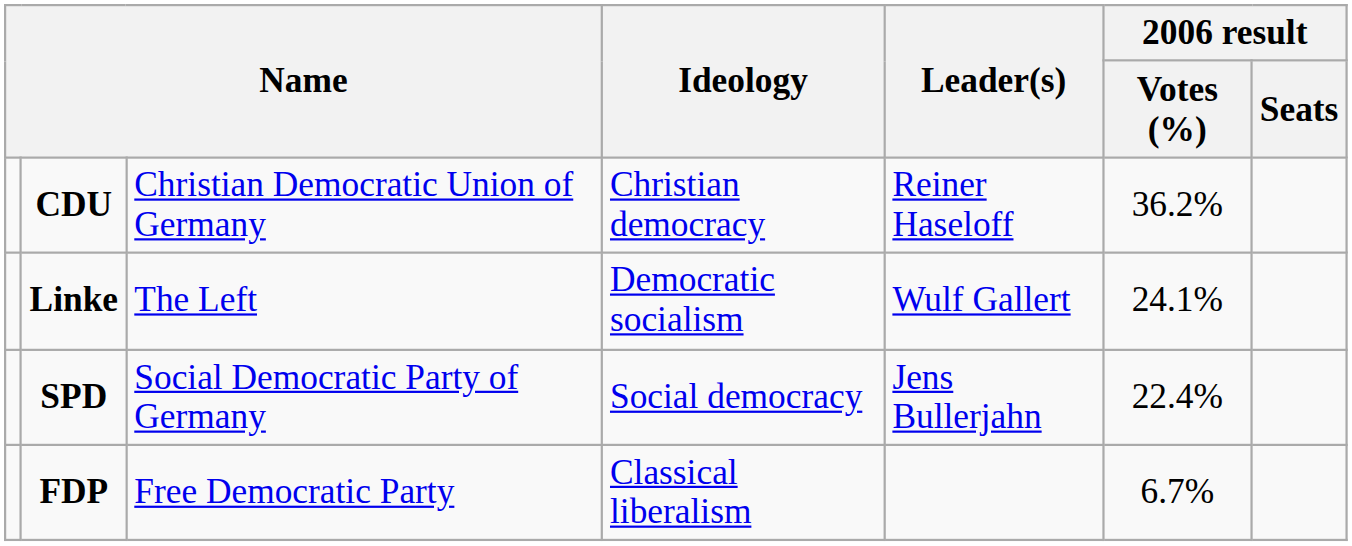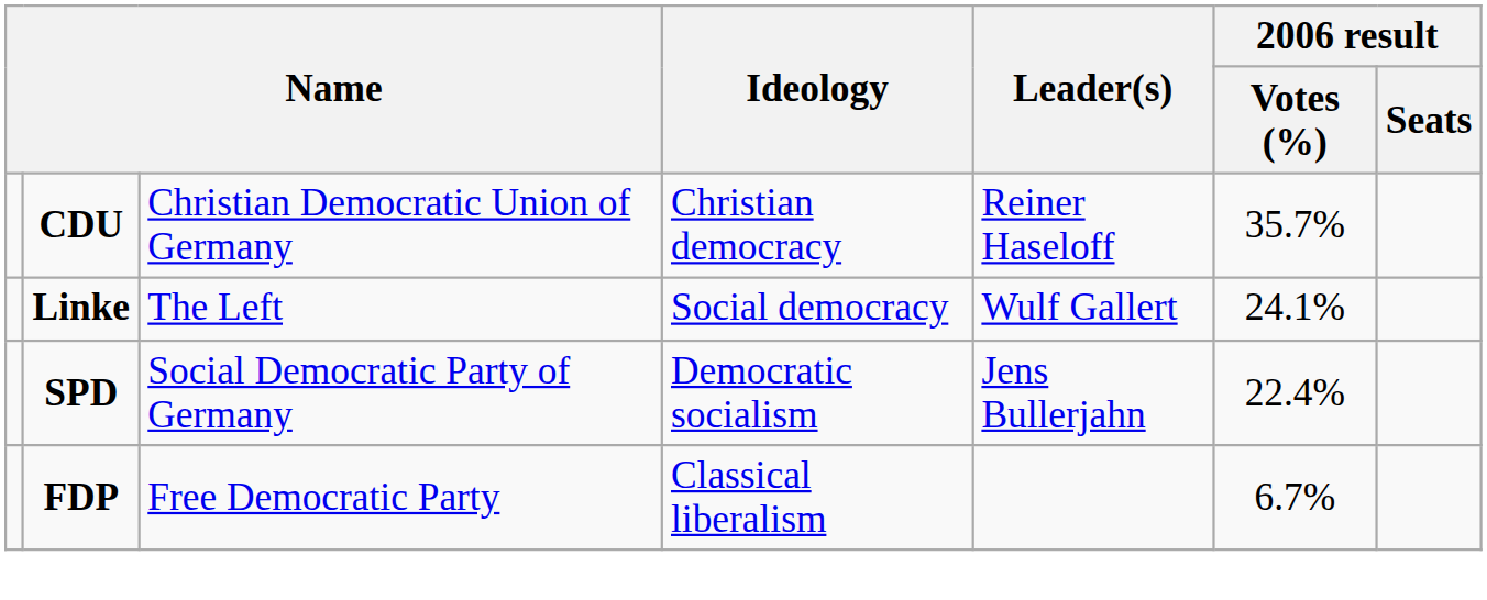CDU | 2006 result / Votes (%): 36.2% -> 35.7%
Linke | Ideology: Democratic socialism -> Social democracy
SPD | Ideology: Social democracy -> Democratic socialism
